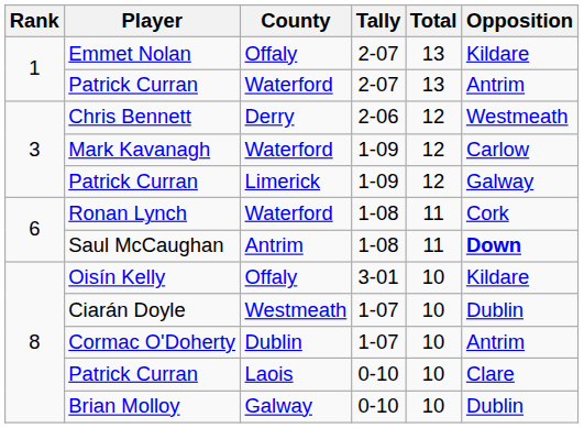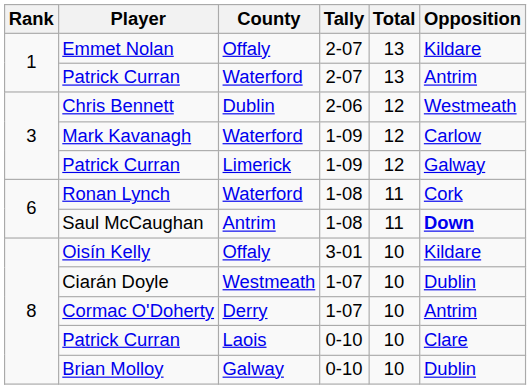Chris Bennett | County: Derry -> Dublin
Cormac O'Doherty | County: Dublin -> Derry
